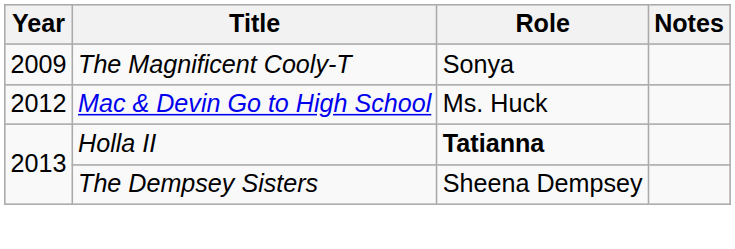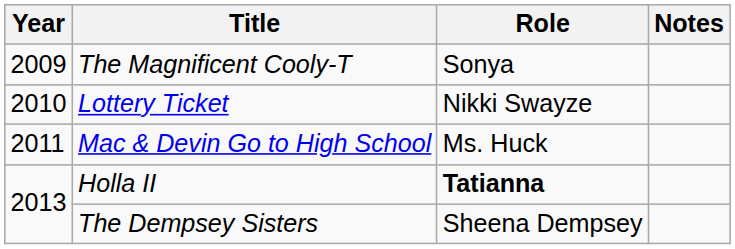+ row: 2010 | Lottery Ticket | Nikki Swayze
Mac & Devin Go to High School | Year: 2012 -> 2011
